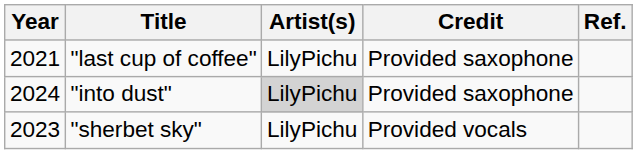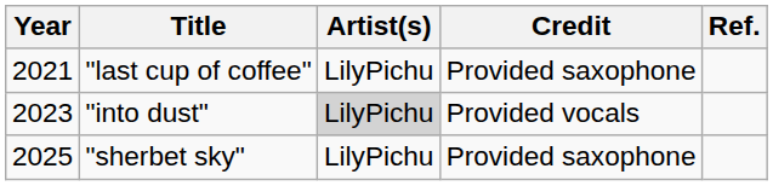"into dust" | Year: 2024 -> 2023
"into dust" | Credit: Provided saxophone -> Provided vocals
"sherbet sky" | Year: 2023 -> 2025
"sherbet sky" | Credit: Provided vocals -> Provided saxophone
